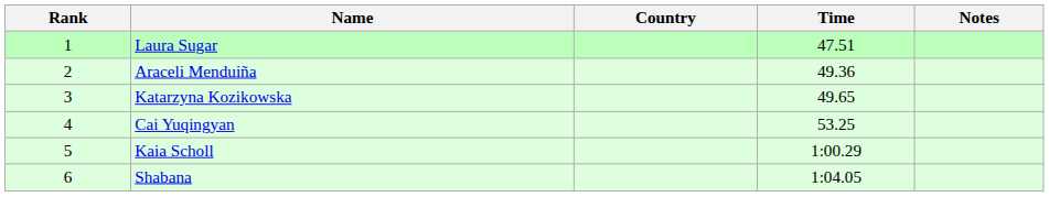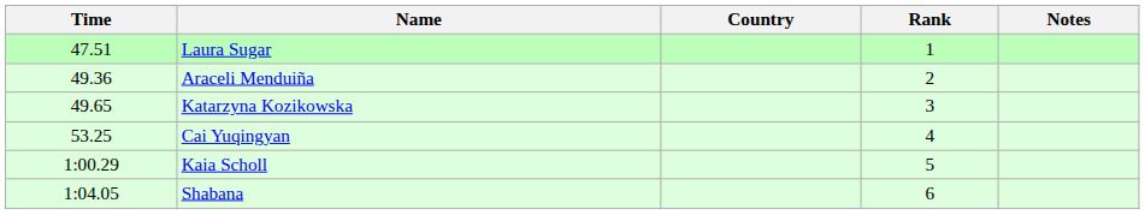columns swapped: Rank <-> Time
